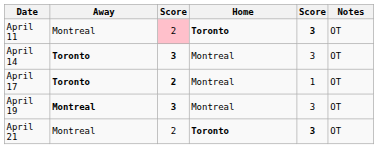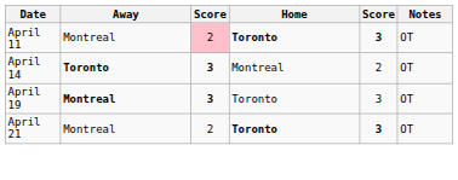April 14 | column 5: 3 -> 2
- row: April 17 | Toronto | 2 | Montreal | 1 | OT
April 19 | Home: Montreal -> Toronto
